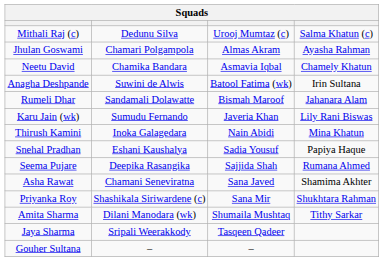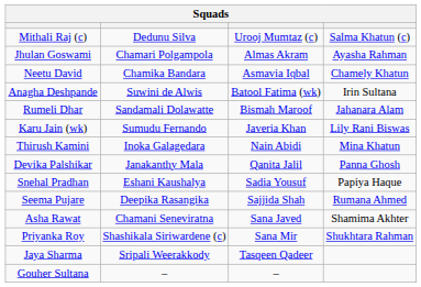+ row: Devika Palshikar | Janakanthy Mala | Qanita Jalil | Panna Ghosh
- row: Amita Sharma | Dilani Manodara (wk) | Shumaila Mushtaq | Tithy Sarkar
